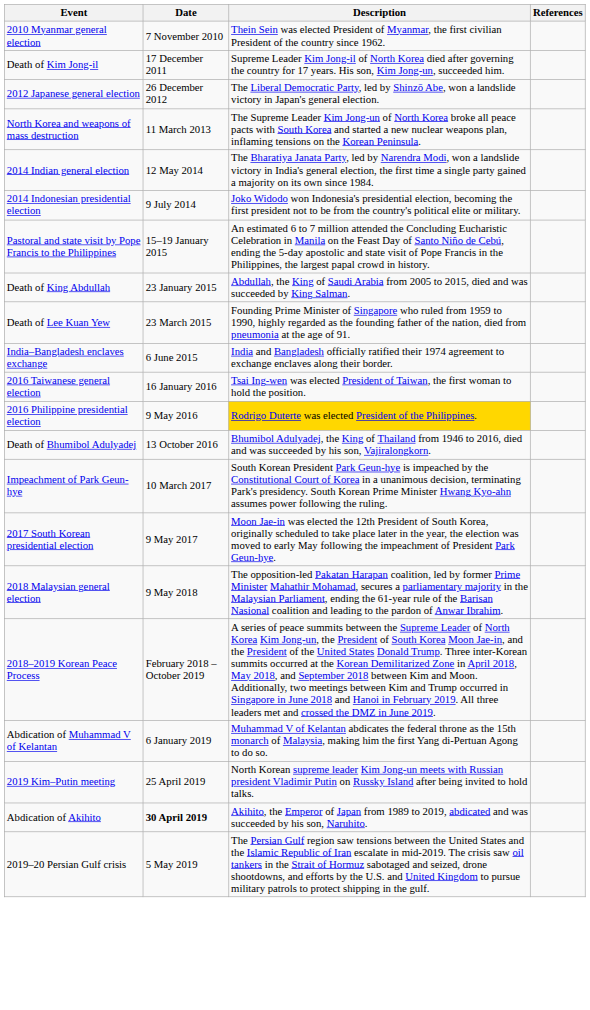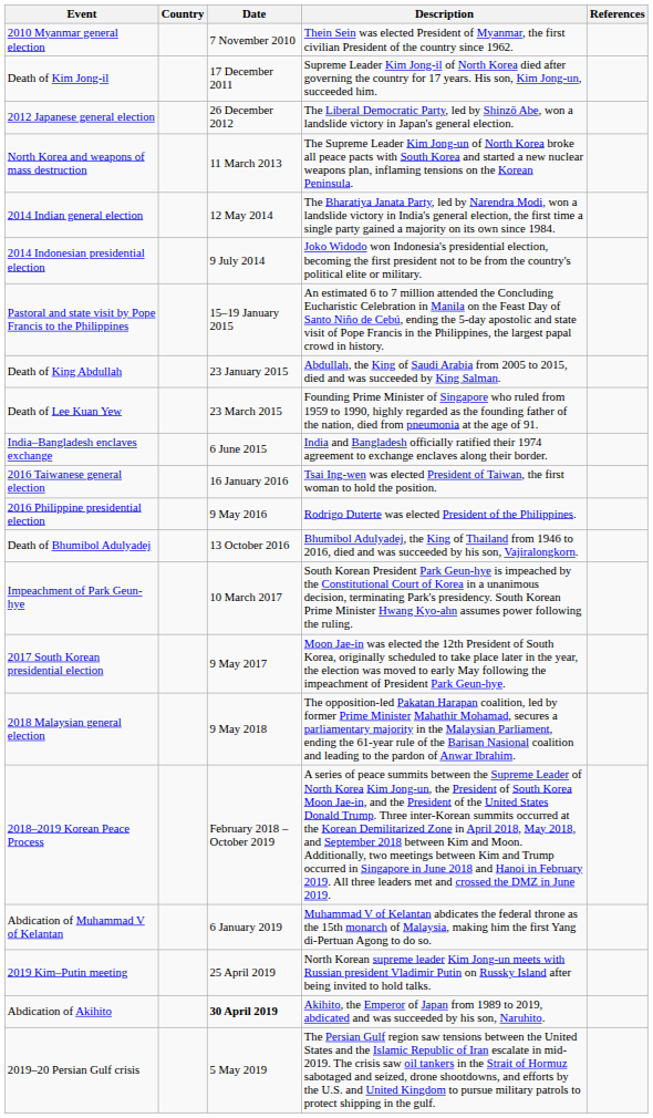+ column: Country
2016 Philippine presidential election | Description: gold background -> no background
